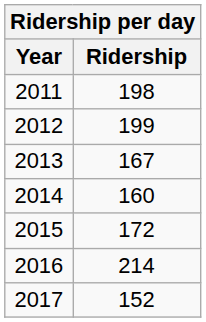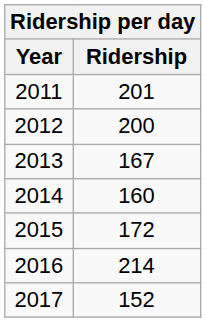2011 | Ridership: 198 -> 201
2012 | Ridership: 199 -> 200
